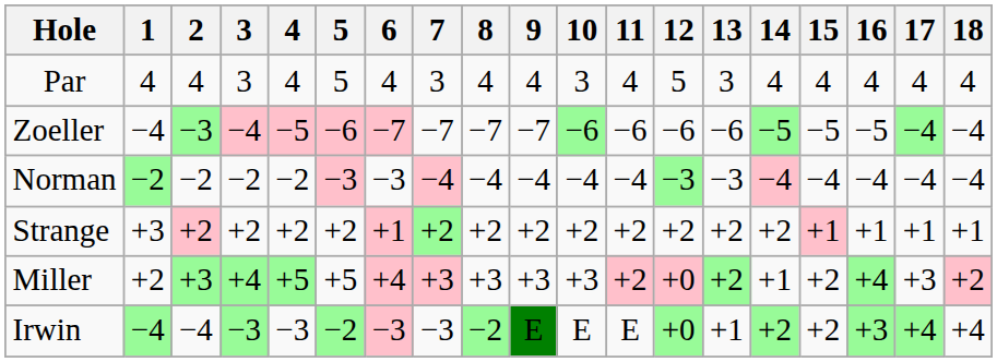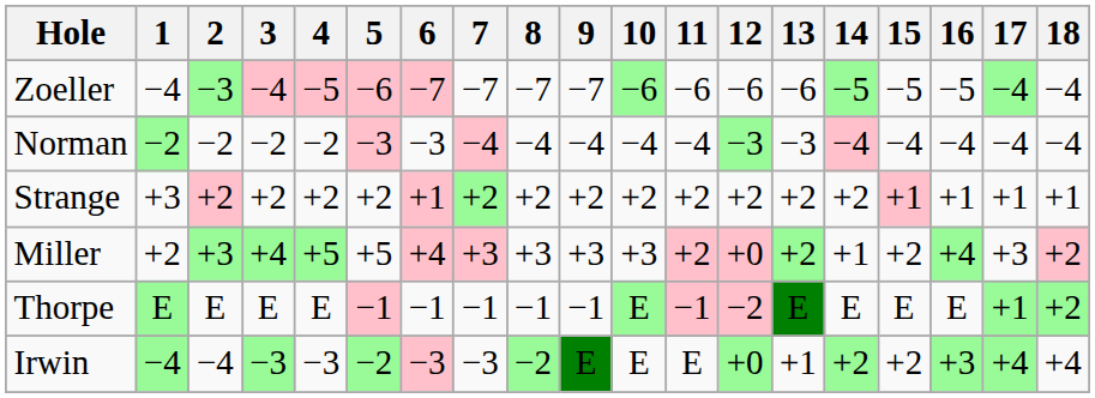- row: Par | 4 | 4 | 3 | 4 | 5 | 4 | 3 | 4 | 4 | 3 | 4 | 5 | 3 | 4 | 4 | 4 | 4 | 4
+ row: Thorpe | E | E | E | E | −1 | −1 | −1 | −1 | −1 | E | −1 | −2 | E | E | E | E | +1 | +2
